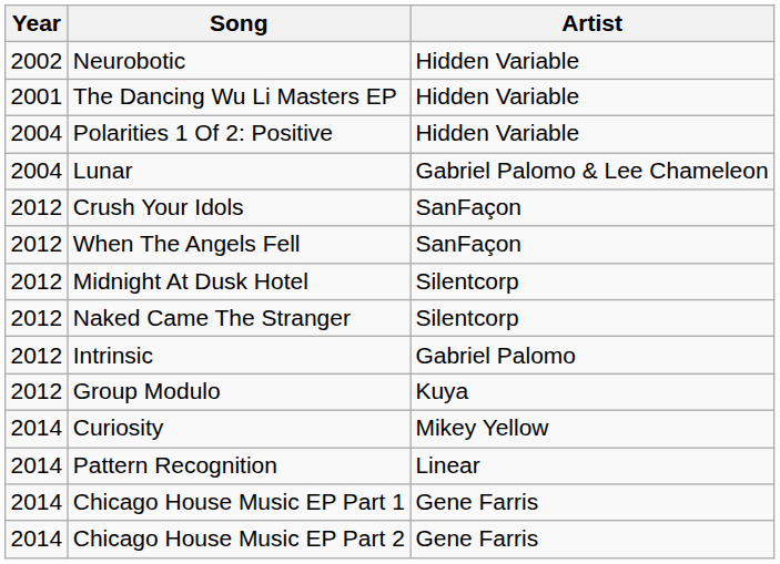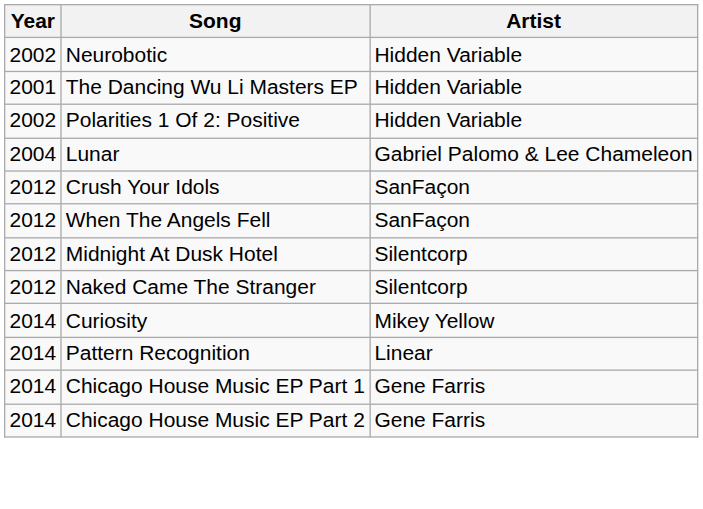Polarities 1 Of 2: Positive | Year: 2004 -> 2002
- row: 2012 | Intrinsic | Gabriel Palomo
- row: 2012 | Group Modulo | Kuya
